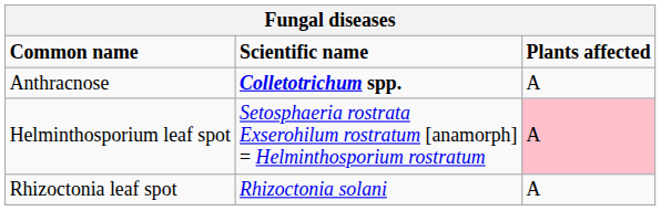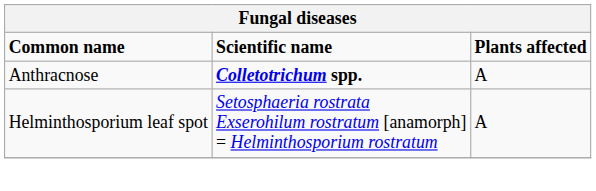Helminthosporium leaf spot | Plants affected: pink background -> no background
- row: Rhizoctonia leaf spot | Rhizoctonia solani | A
